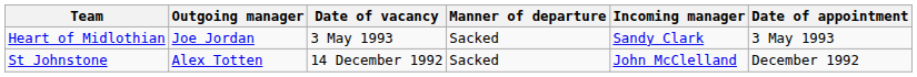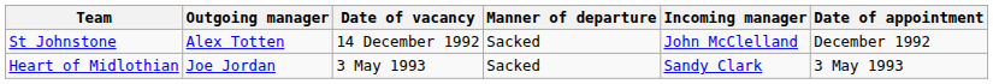rows swapped: St Johnstone <-> Heart of Midlothian
